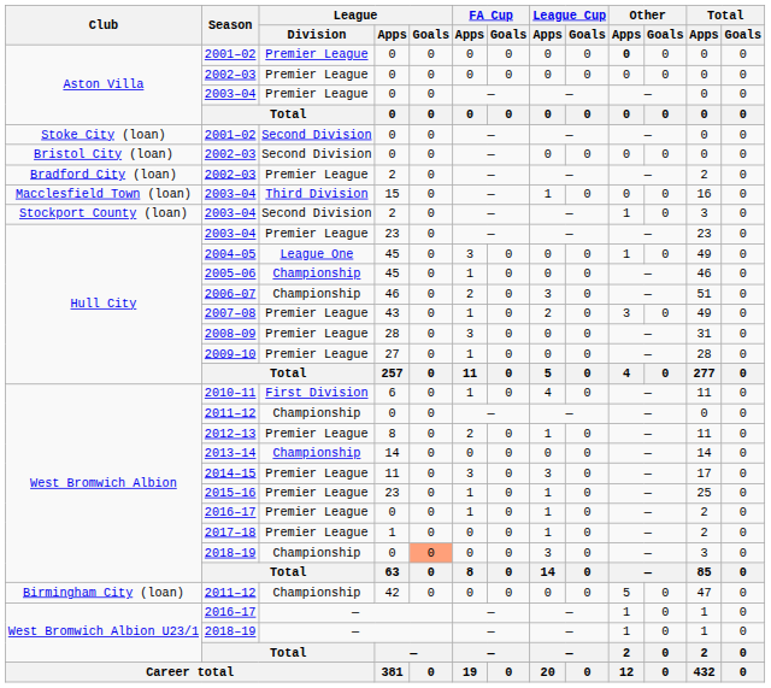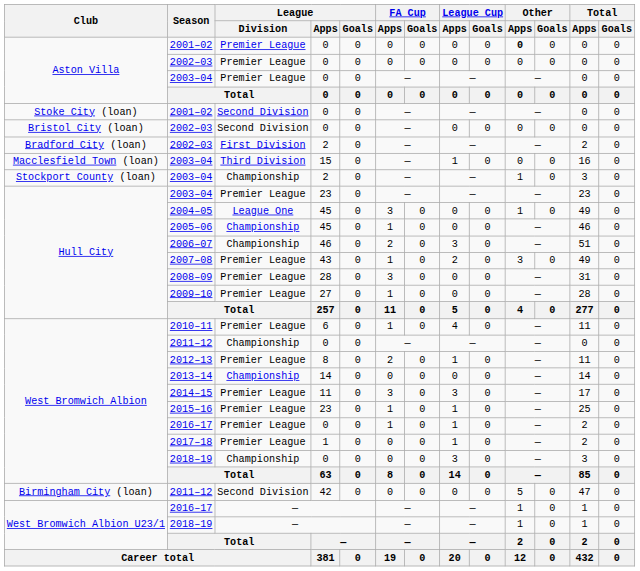Bradford City (loan) / 2002–03 | League / Division: Premier League -> First Division
Stockport County (loan) / 2003–04 | League / Division: Second Division -> Championship
2010–11 | League / Division: First Division -> Premier League
West Bromwich Albion / 2018–19 | League / Goals: lightsalmon background -> no background
Birmingham City (loan) / 2011–12 | League / Division: Championship -> Second Division
